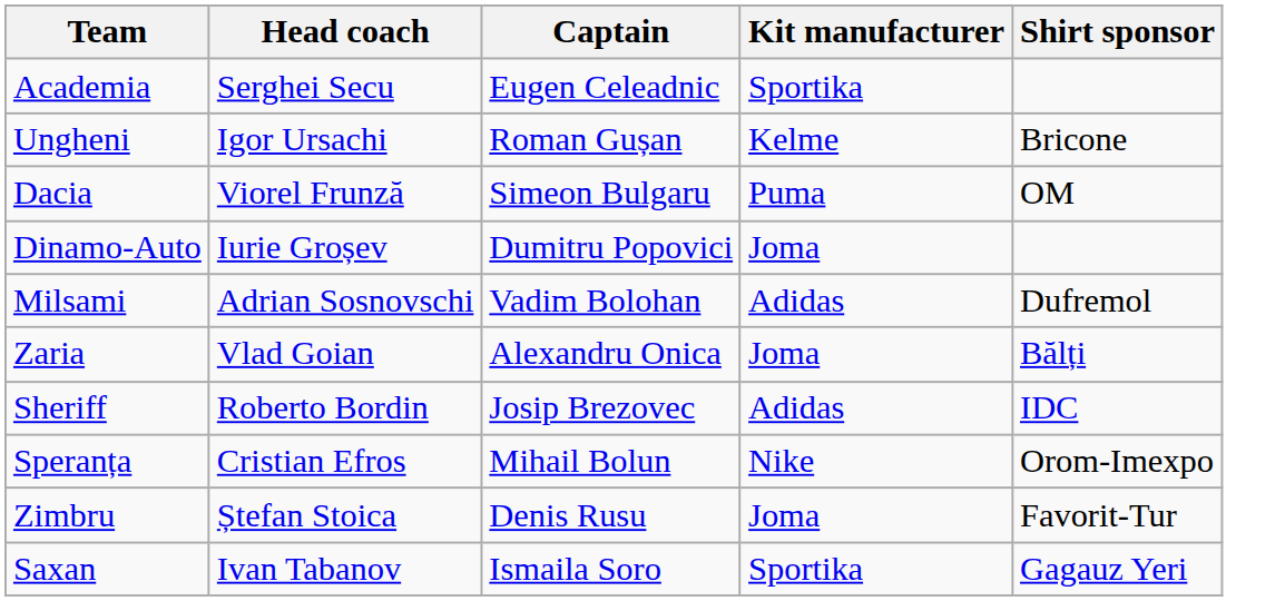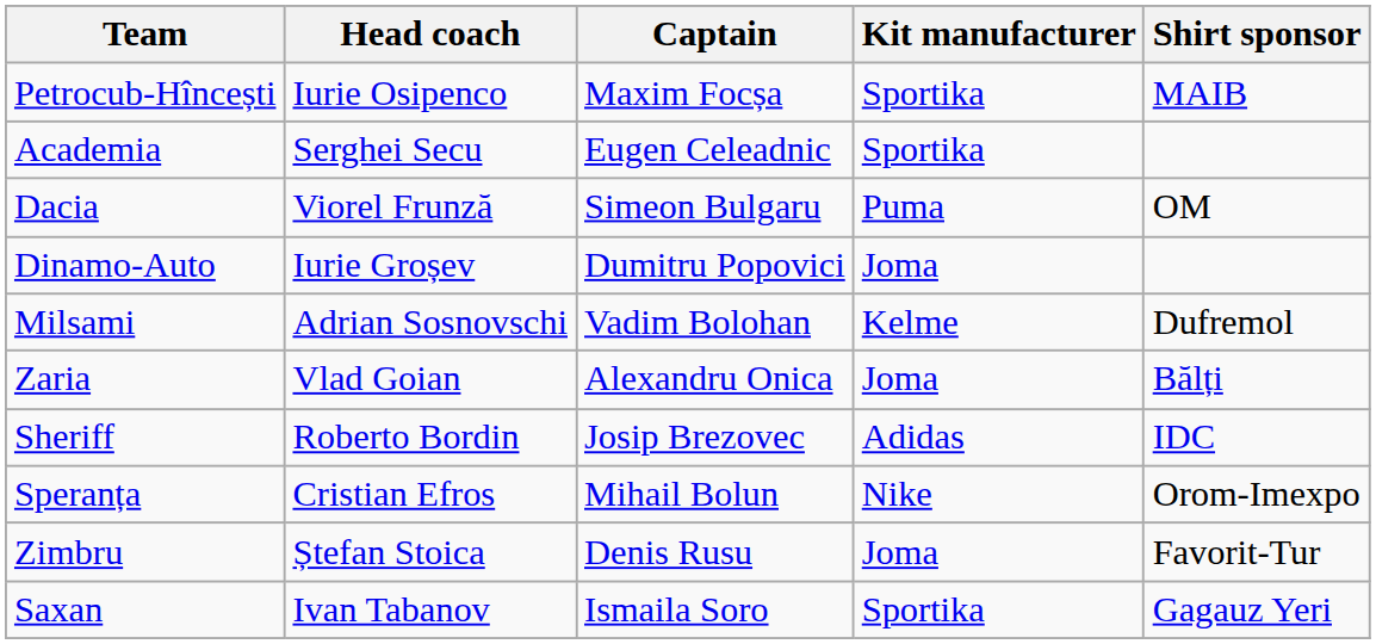+ row: Petrocub-Hîncești | Iurie Osipenco | Maxim Focșa | Sportika | MAIB
- row: Ungheni | Igor Ursachi | Roman Gușan | Kelme | Bricone
Milsami | Kit manufacturer: Adidas -> Kelme
